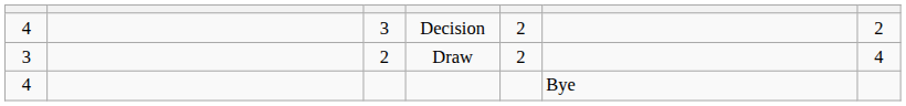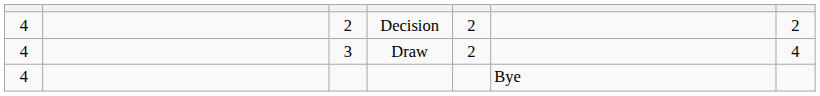Decision | column 3: 3 -> 2
Draw | column 1: 3 -> 4
Draw | column 3: 2 -> 3
